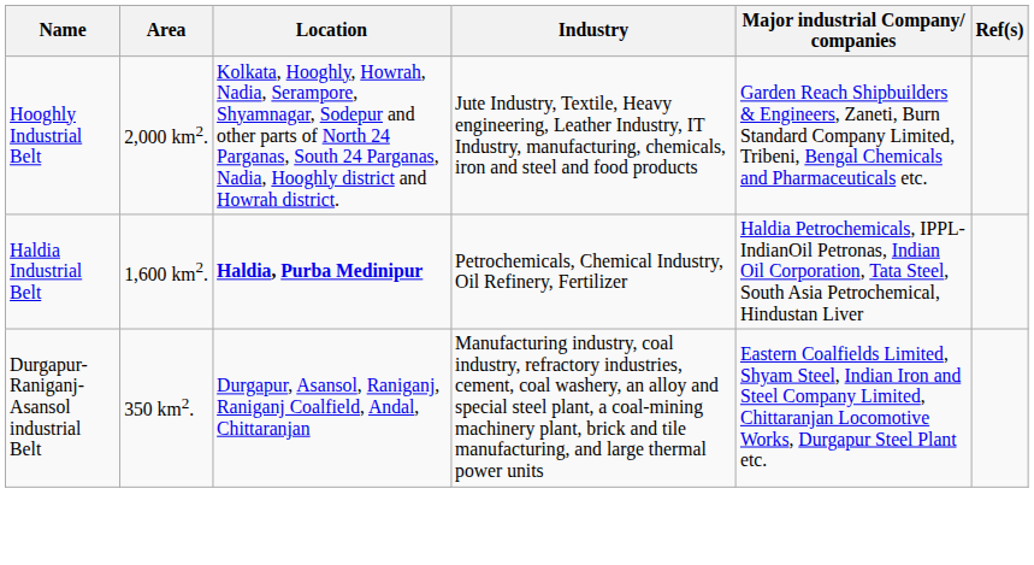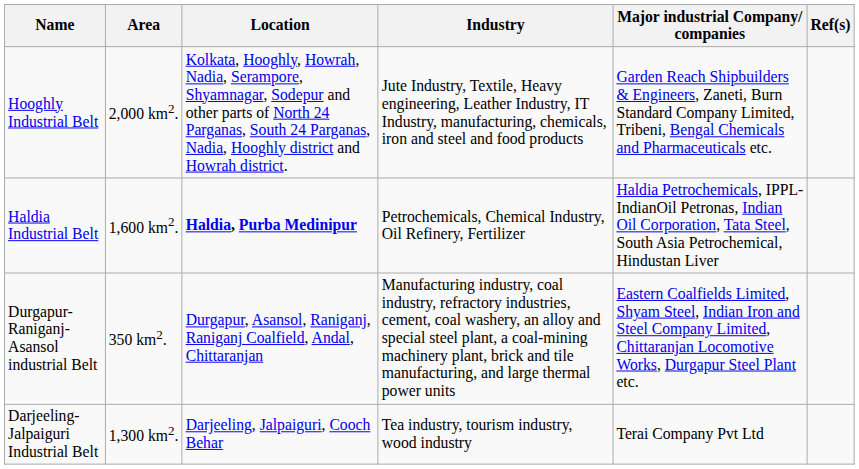+ row: Darjeeling-Jalpaiguri Industrial Belt | 1,300 km2. | Darjeeling, Jalpaiguri, Cooch Behar | Tea industry, tourism industry, wood industry | Terai Company Pvt Ltd
